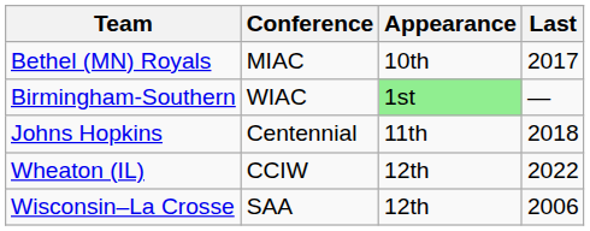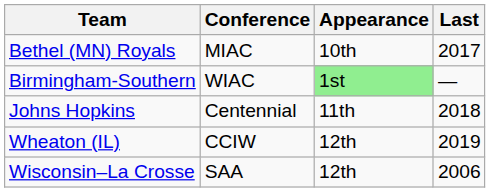Wheaton (IL) | Last: 2022 -> 2019
